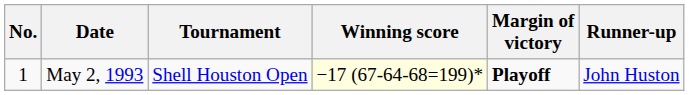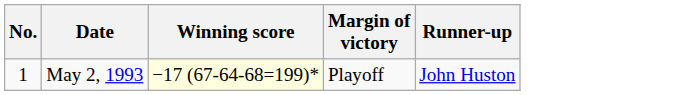- column: Tournament | Shell Houston Open
May 2, 1993 | Margin of victory: bold -> normal
